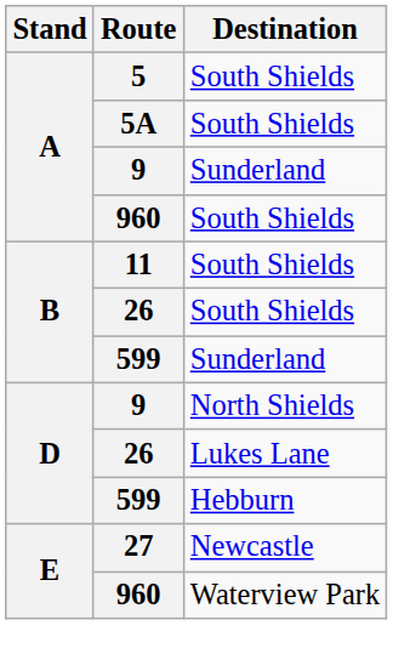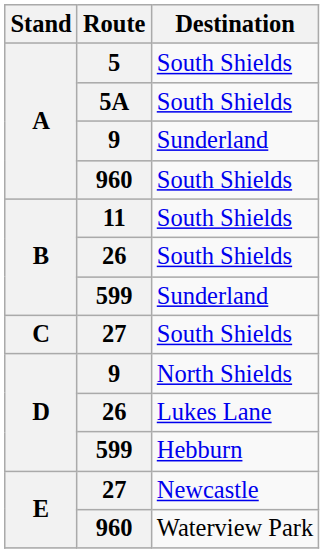+ row: C | 27 | South Shields
